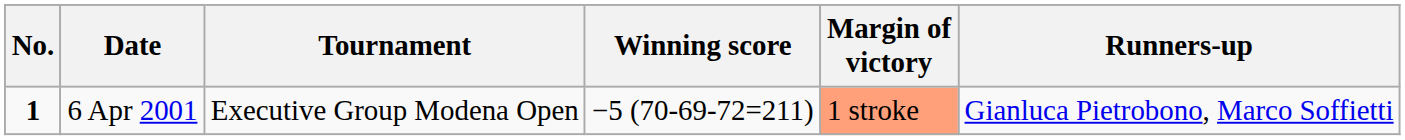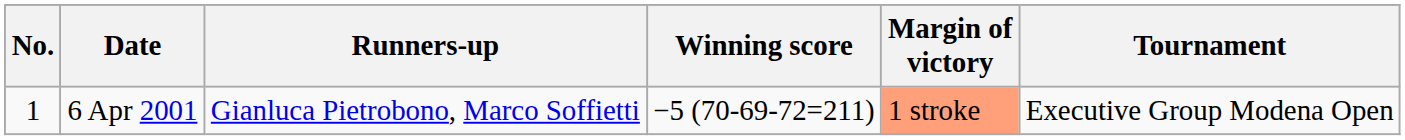columns swapped: Tournament <-> Runners-up
6 Apr 2001 | No.: bold -> normal
